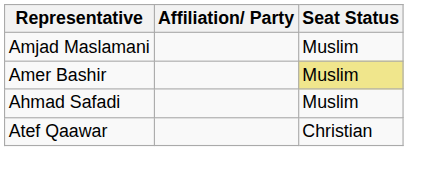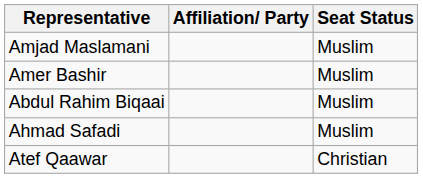Amer Bashir | Seat Status: khaki background -> no background
+ row: Abdul Rahim Biqaai | Muslim
